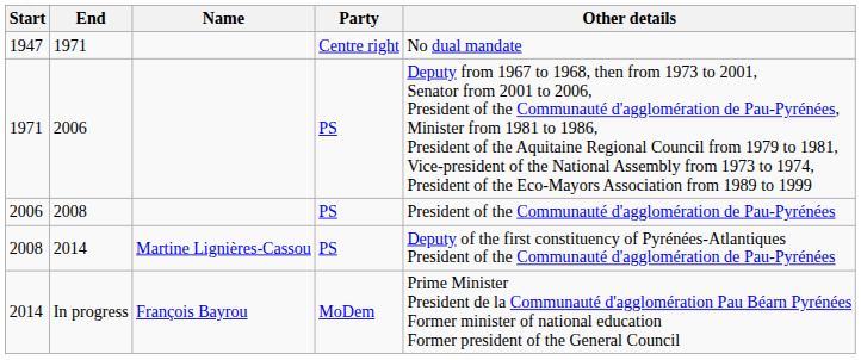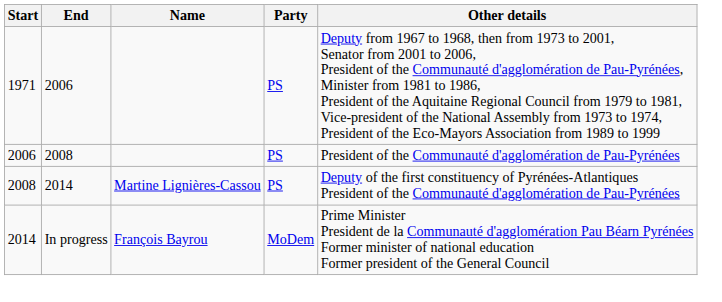- row: 1947 | 1971 | Centre right | No dual mandate
